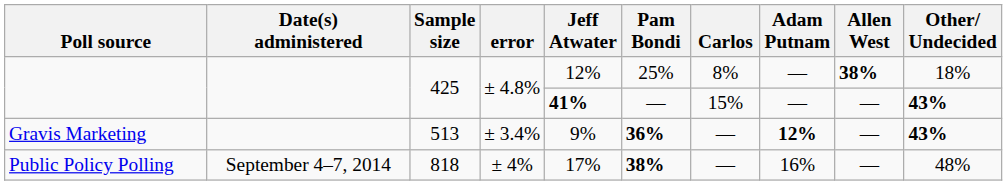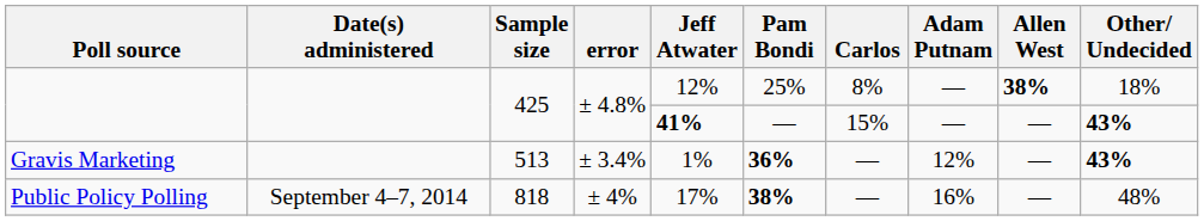Gravis Marketing | Jeff Atwater: 9% -> 1%
Gravis Marketing | Adam Putnam: bold -> normal
